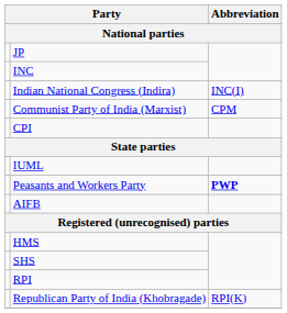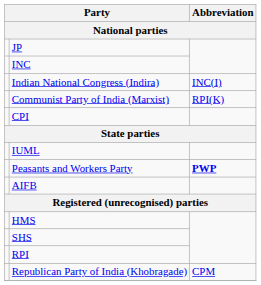Communist Party of India (Marxist) | Abbreviation: CPM -> RPI(K)
Republican Party of India (Khobragade) | Abbreviation: RPI(K) -> CPM
